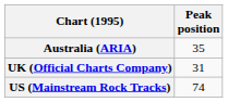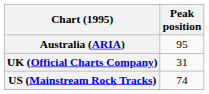Australia (ARIA) | Peak position: 35 -> 95
